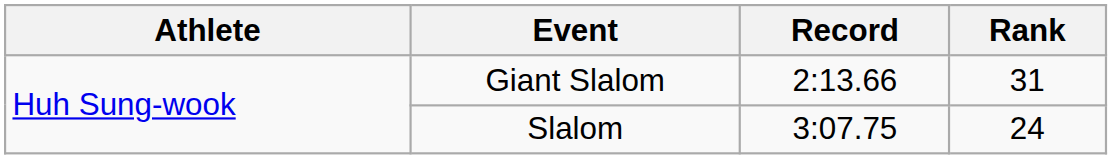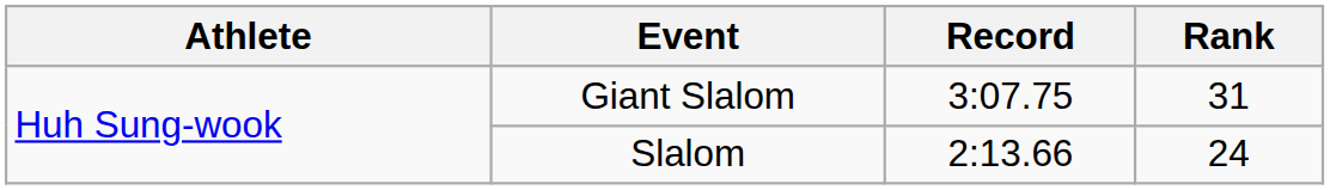Giant Slalom | Record: 2:13.66 -> 3:07.75
Slalom | Record: 3:07.75 -> 2:13.66
